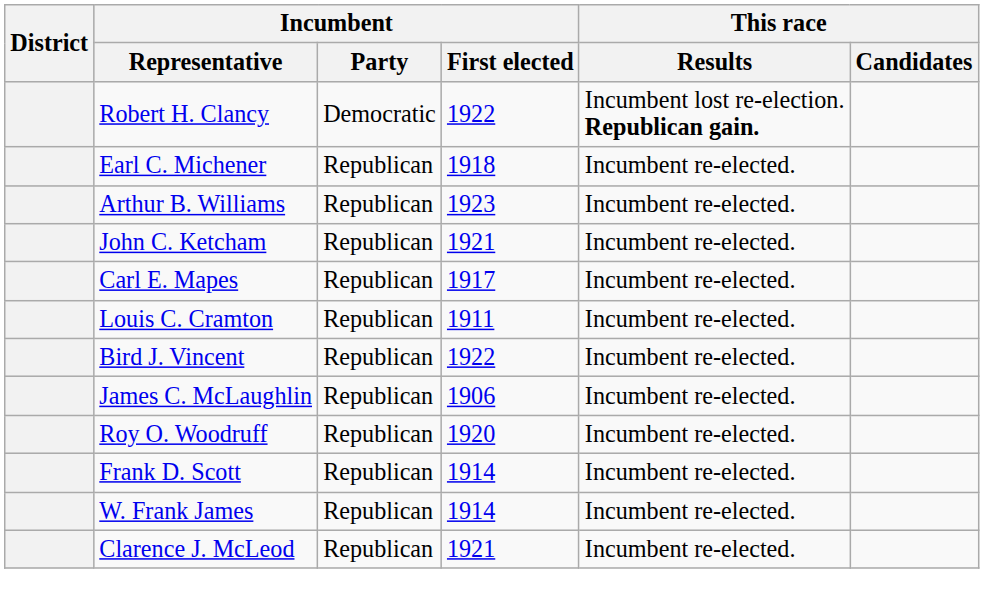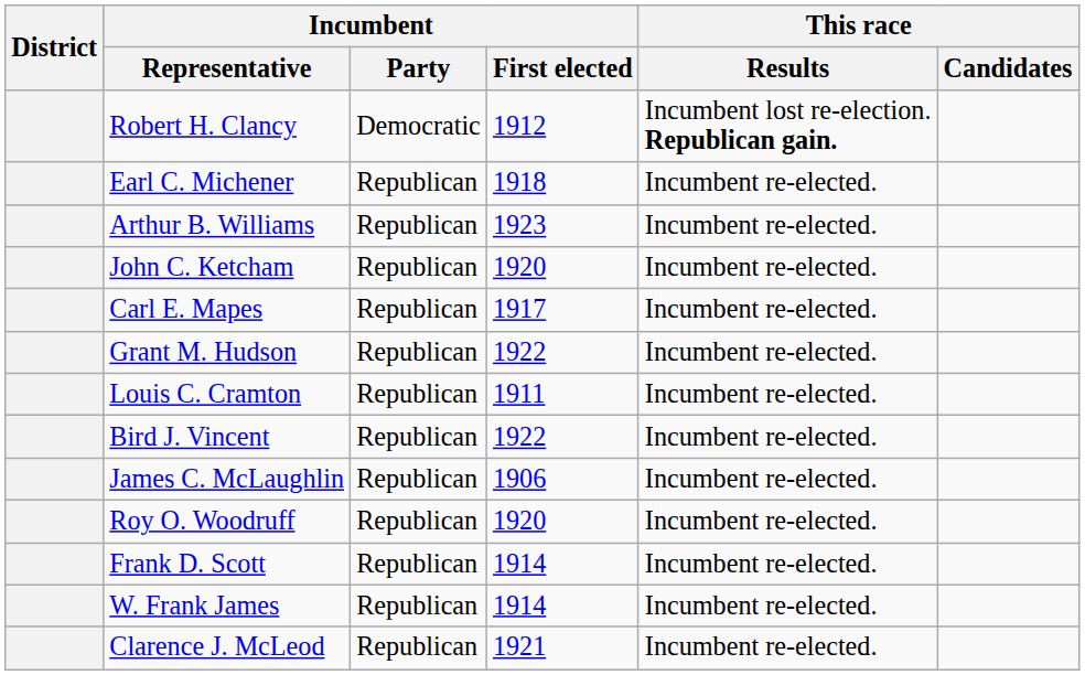Robert H. Clancy | Incumbent / First elected: 1922 -> 1912
John C. Ketcham | Incumbent / First elected: 1921 -> 1920
+ row: Grant M. Hudson | Republican | 1922 | Incumbent re-elected.
